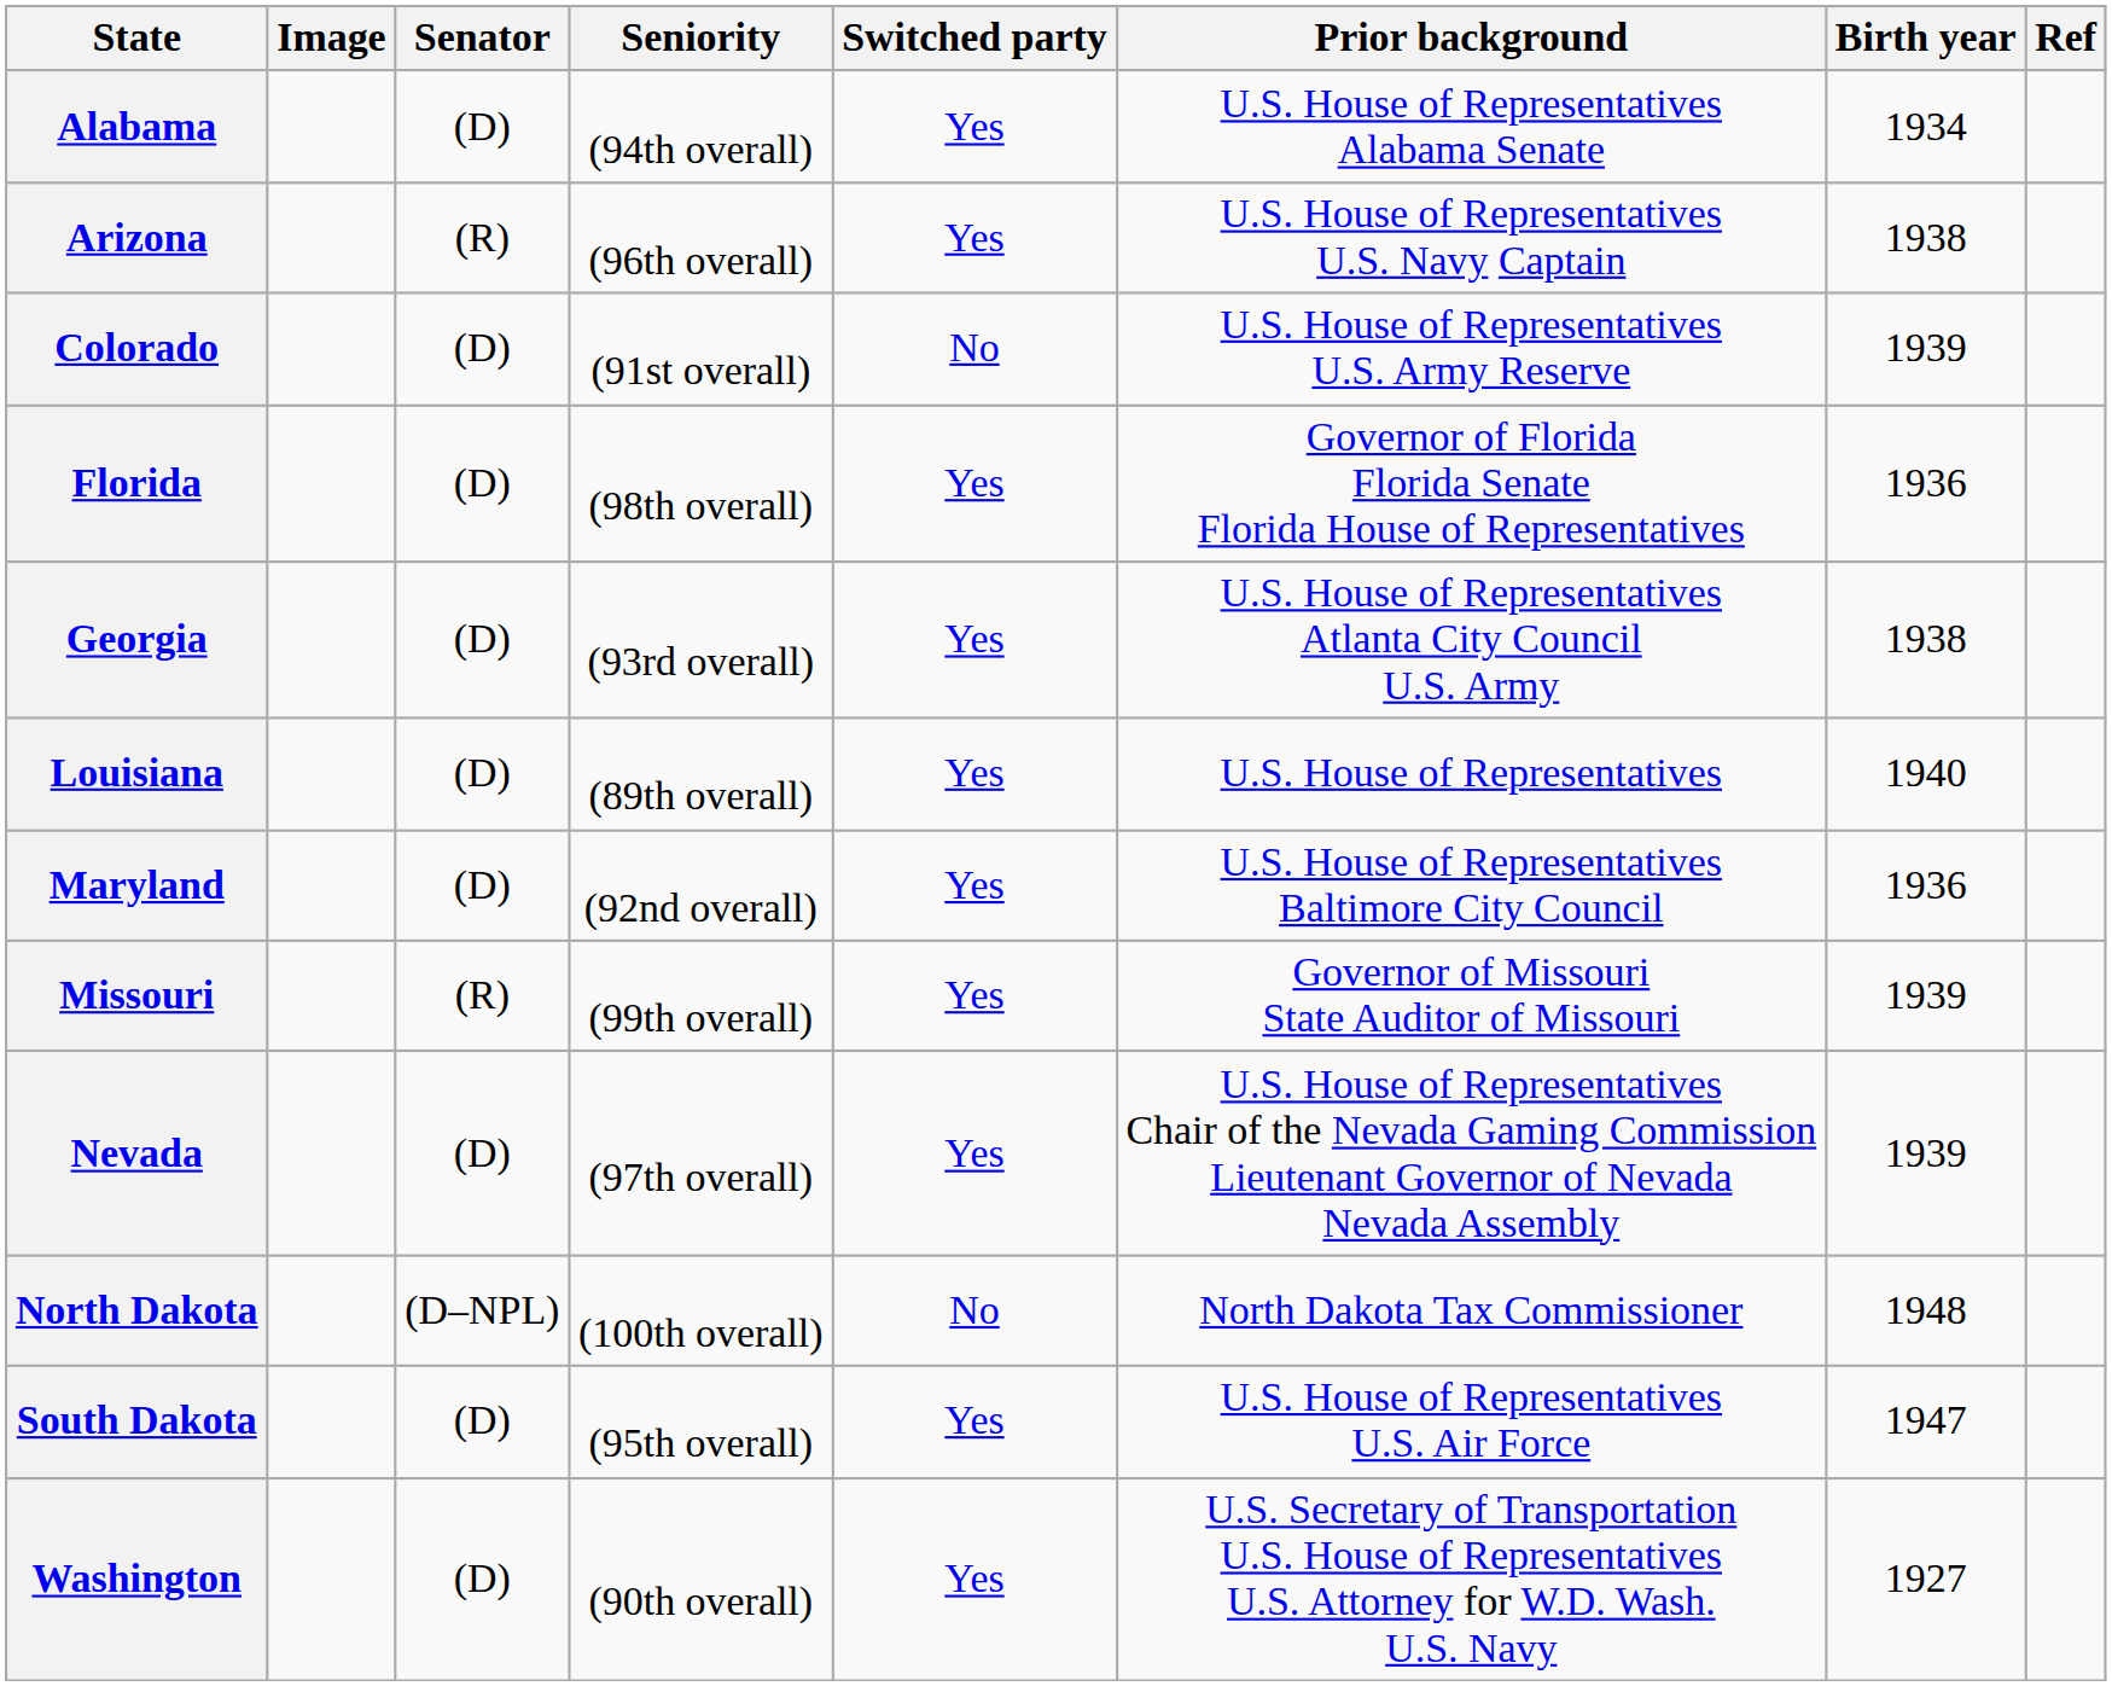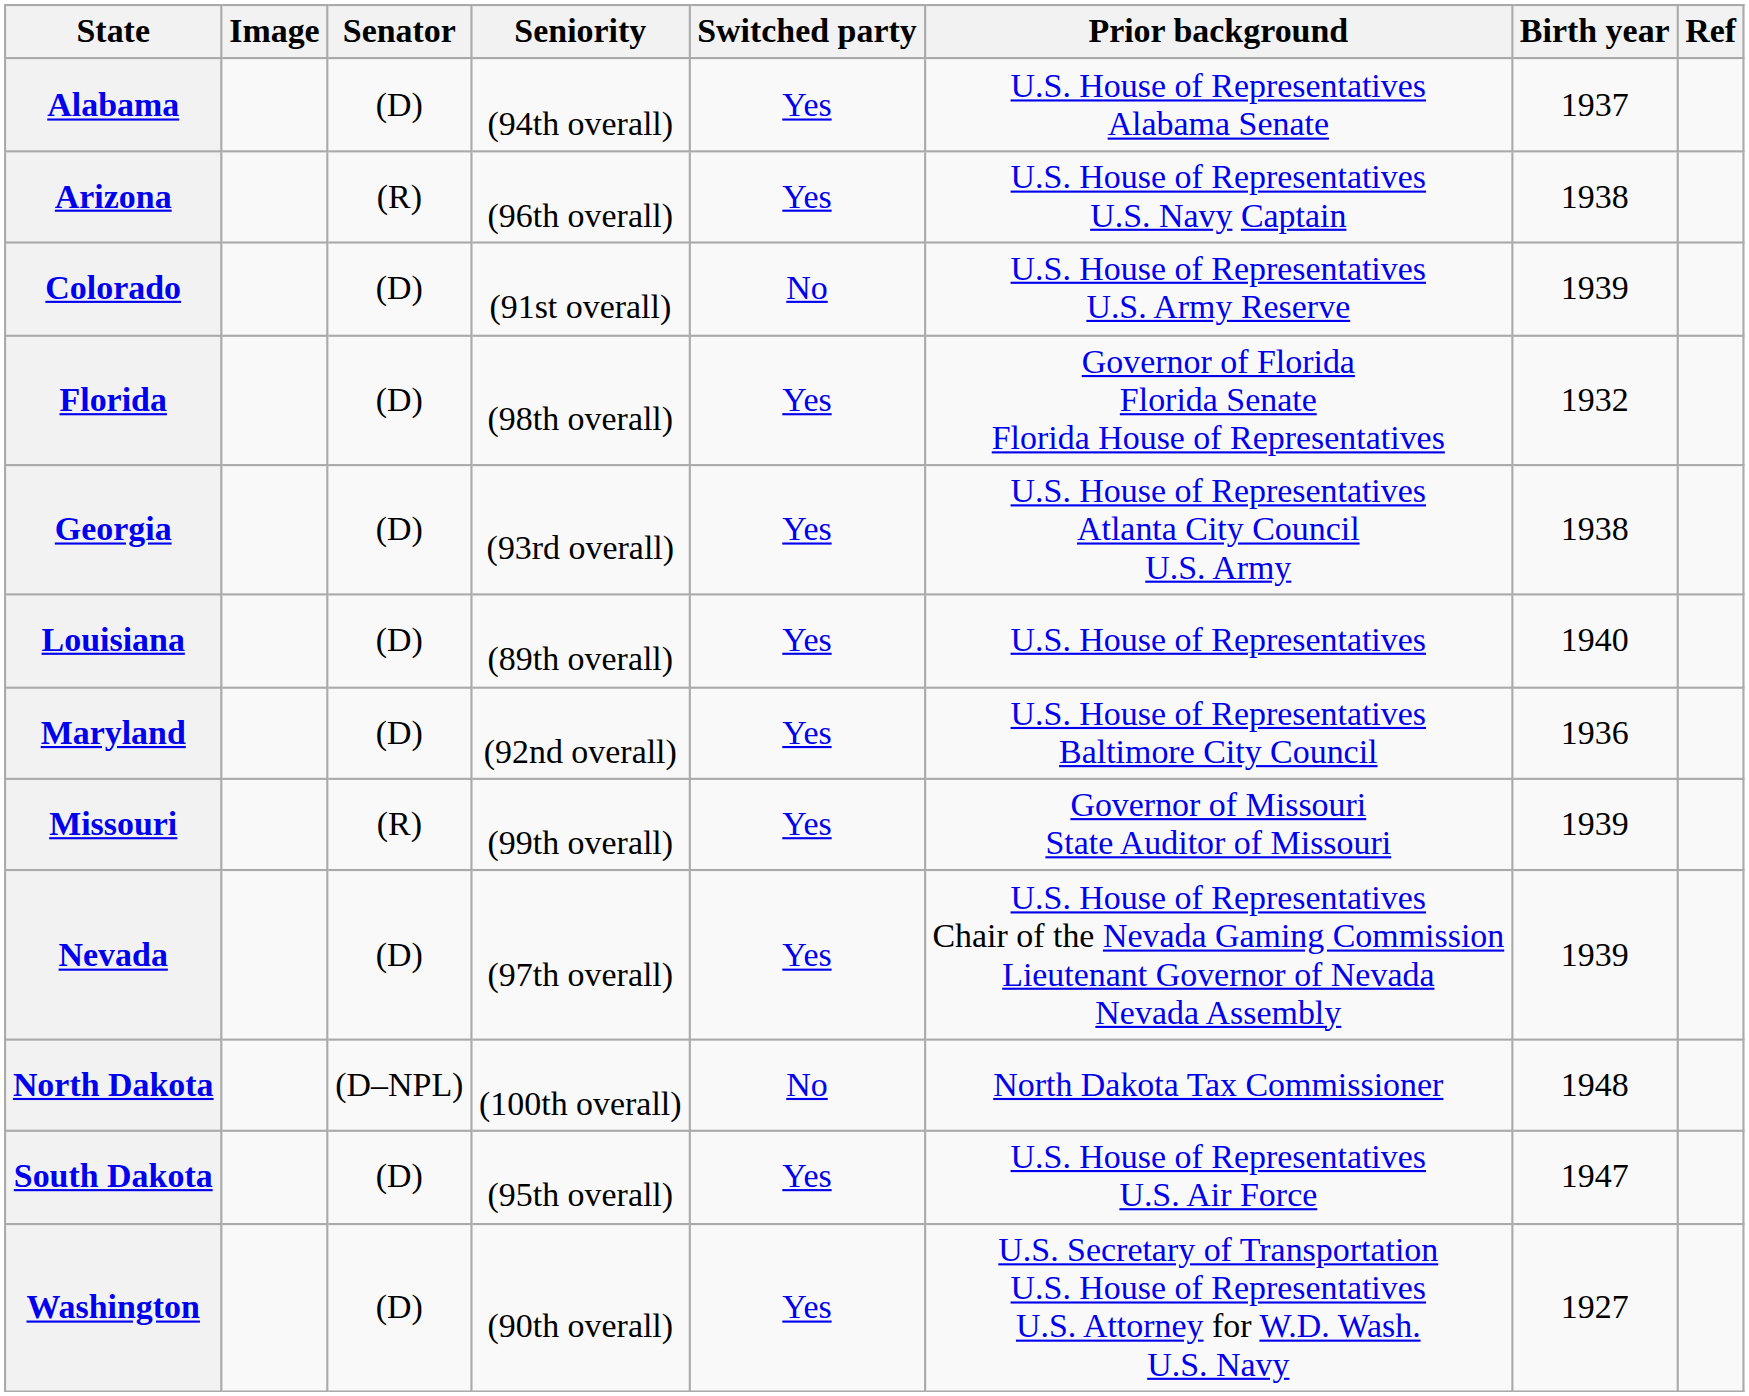Alabama | Birth year: 1934 -> 1937
Florida | Birth year: 1936 -> 1932
